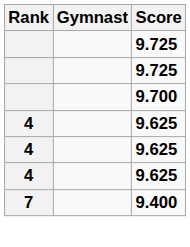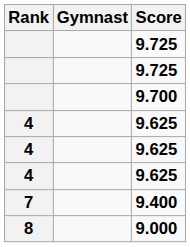+ row: 8 | 9.000
